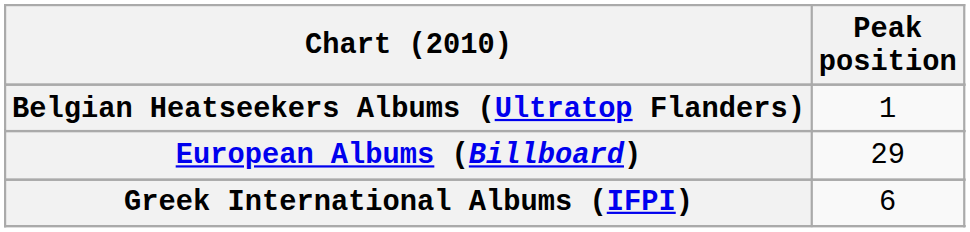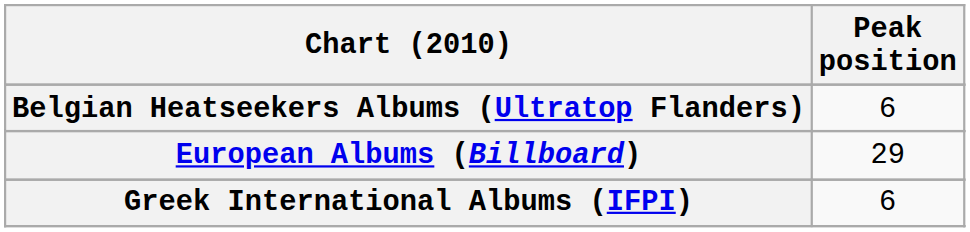Belgian Heatseekers Albums (Ultratop Flanders) | Peak position: 1 -> 6
